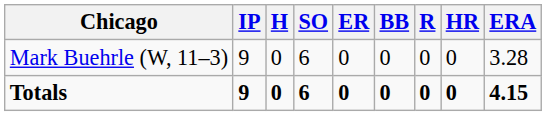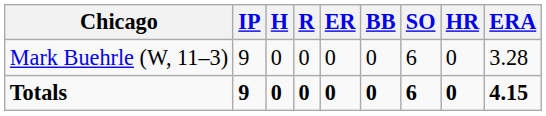columns swapped: R <-> SO
